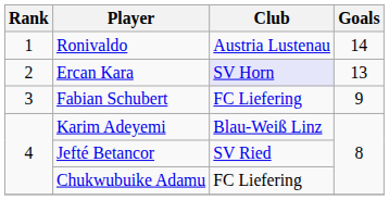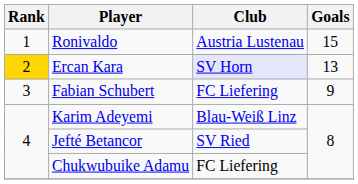Ronivaldo | Goals: 14 -> 15
Ercan Kara | Rank: no background -> gold background
